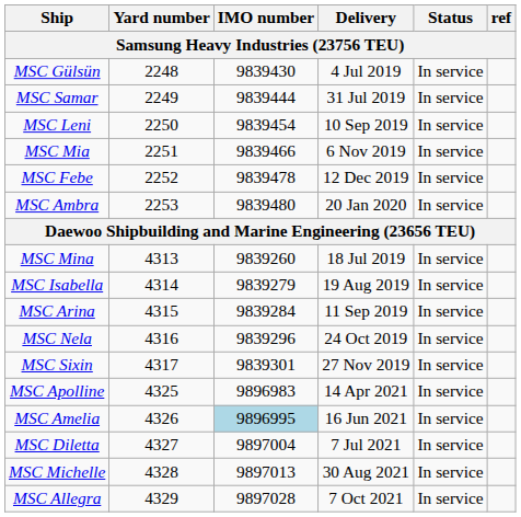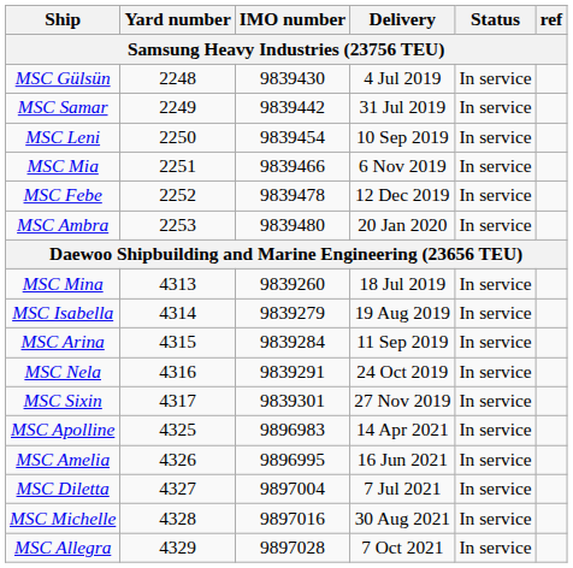MSC Samar | IMO number: 9839444 -> 9839442
MSC Nela | IMO number: 9839296 -> 9839291
MSC Amelia | IMO number: lightblue background -> no background
MSC Michelle | IMO number: 9897013 -> 9897016
